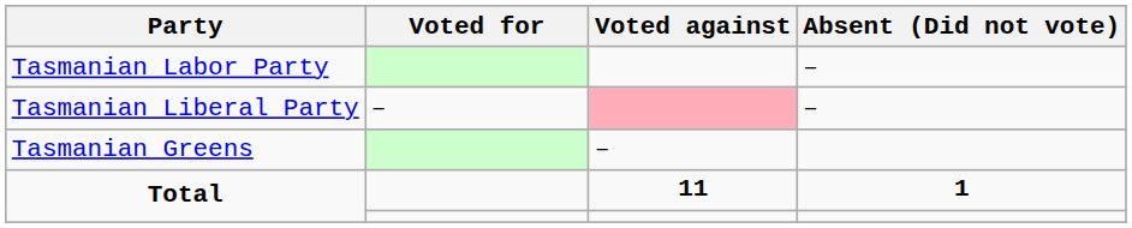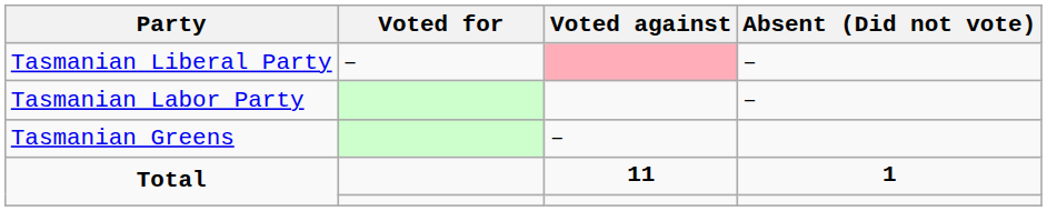rows swapped: Tasmanian Labor Party <-> Tasmanian Liberal Party
